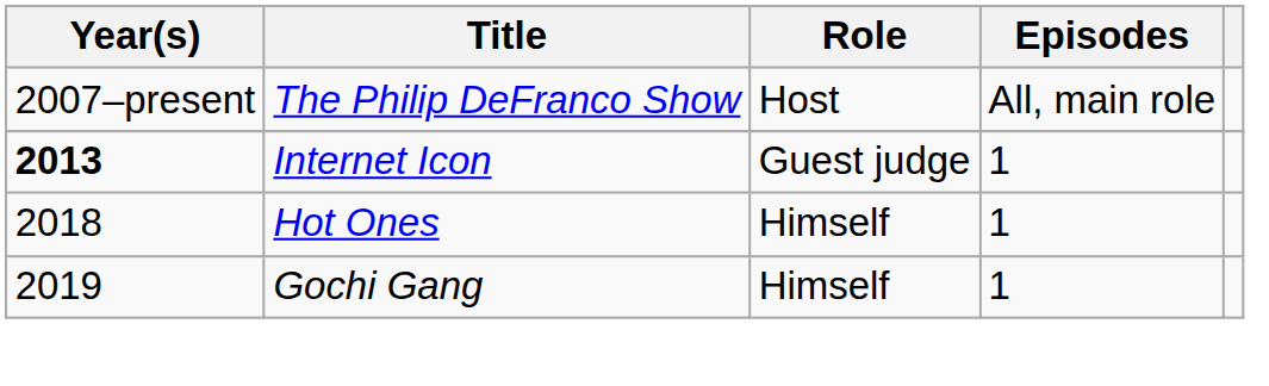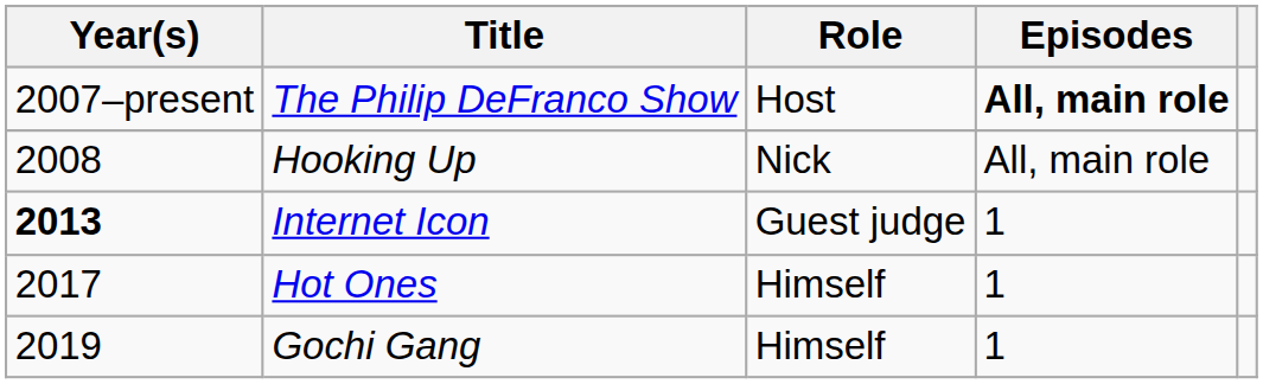The Philip DeFranco Show | Episodes: normal -> bold
+ row: 2008 | Hooking Up | Nick | All, main role
Hot Ones | Year(s): 2018 -> 2017
